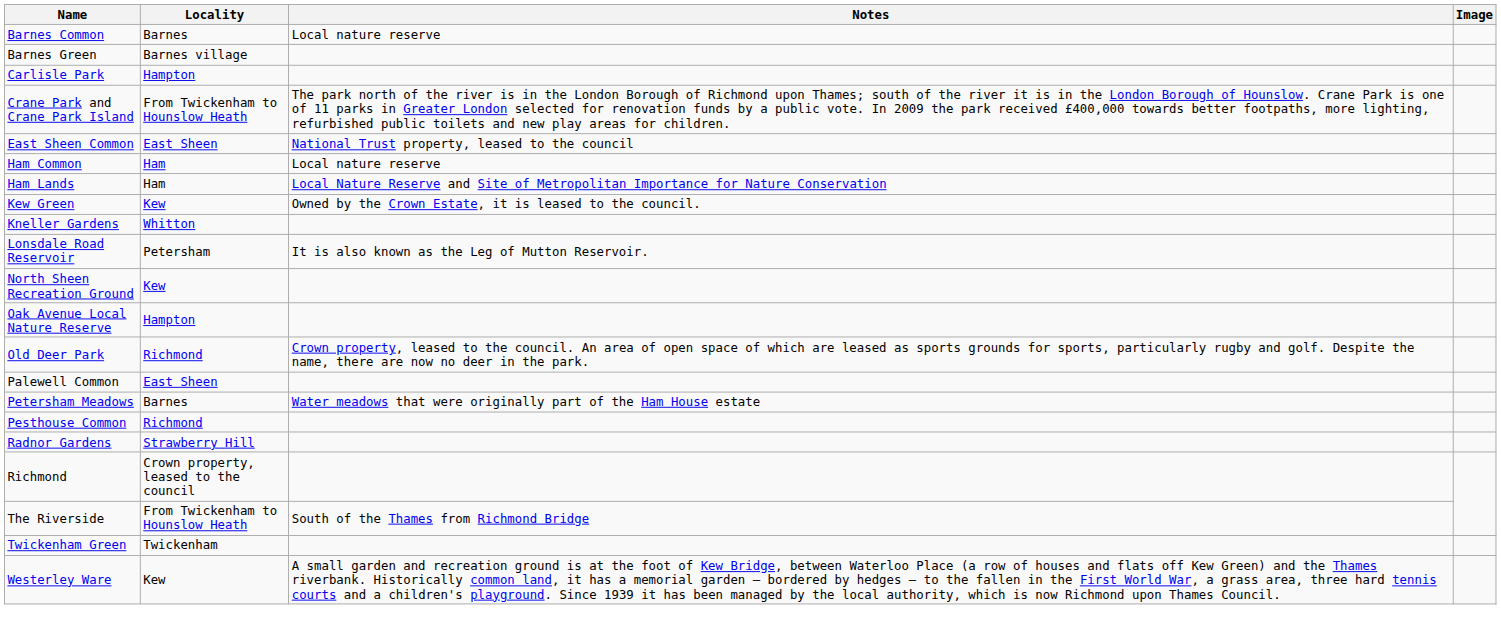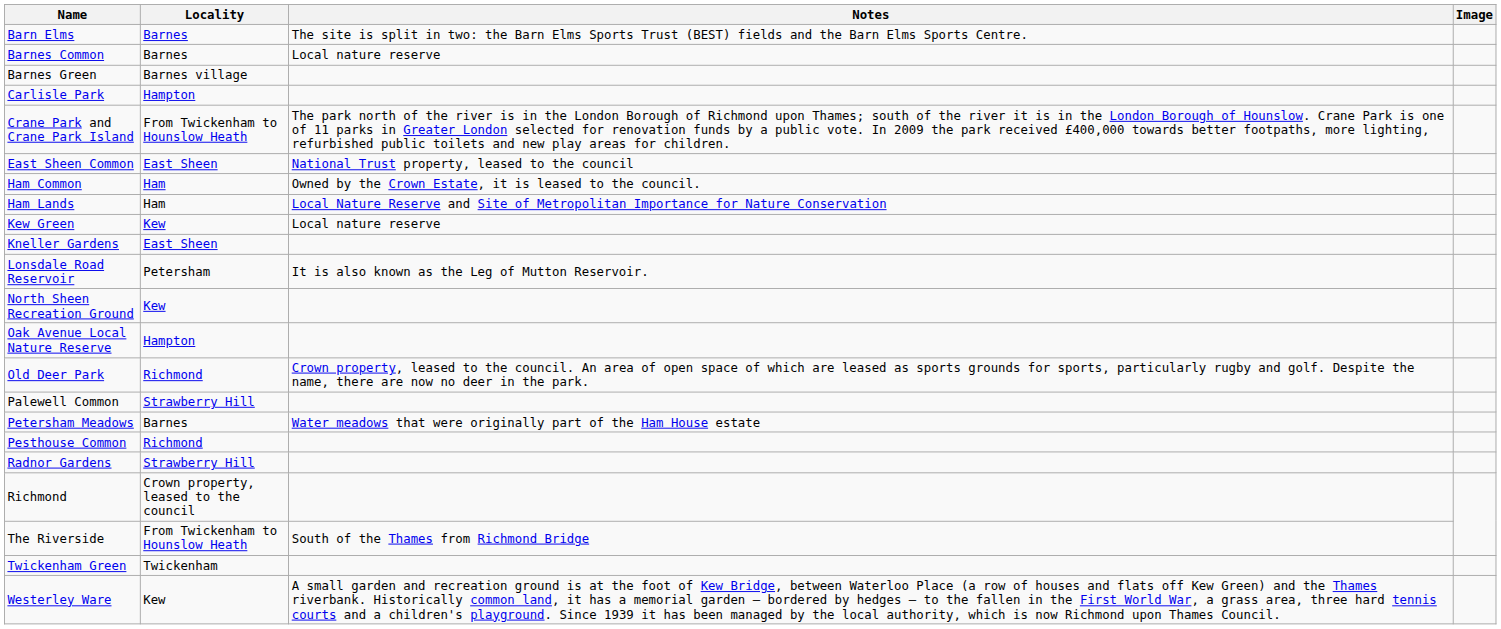+ row: Barn Elms | Barnes | The site is split in two: the Barn Elms Sports Trust (BEST) fields and the Barn Elms Sports Centre.
Ham Common | Notes: Local nature reserve -> Owned by the Crown Estate, it is leased to the council.
Kew Green | Notes: Owned by the Crown Estate, it is leased to the council. -> Local nature reserve
Kneller Gardens | Locality: Whitton -> East Sheen
Palewell Common | Locality: East Sheen -> Strawberry Hill
